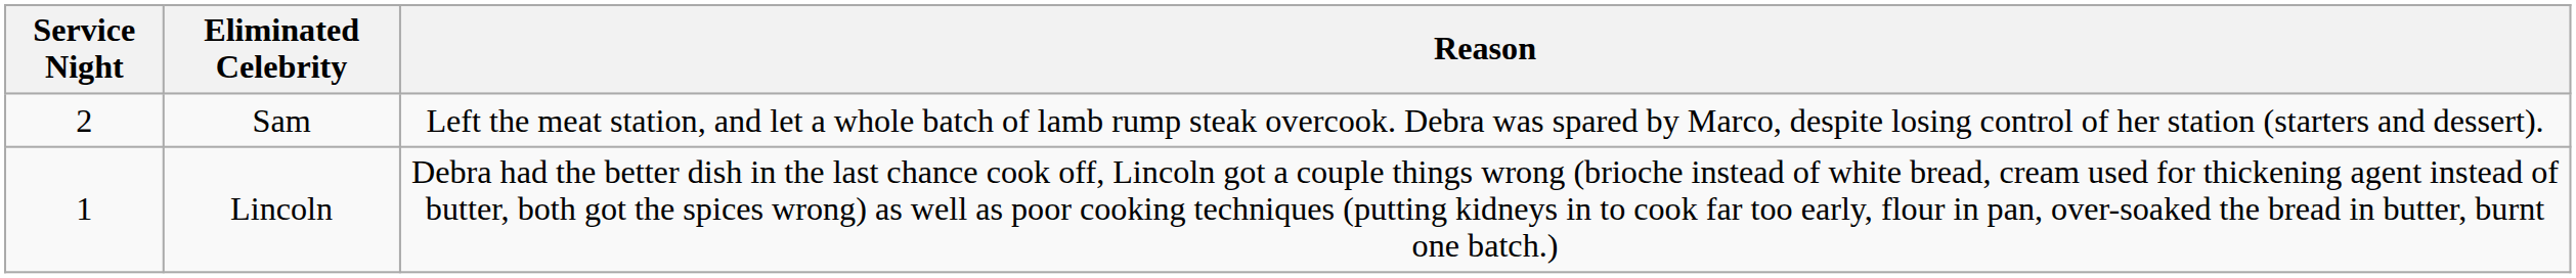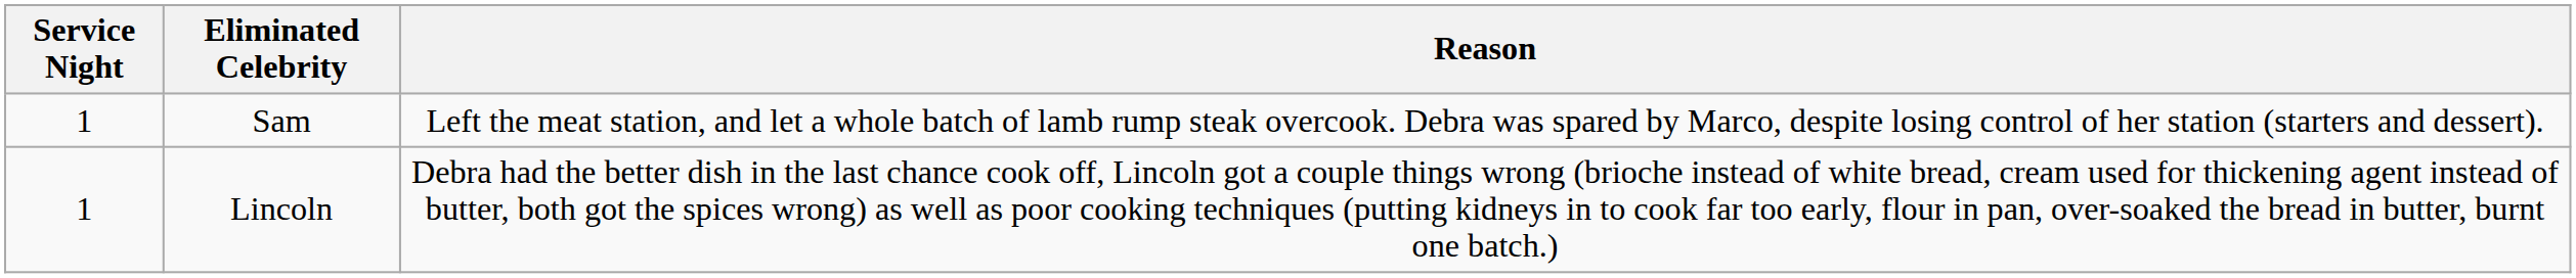Sam | Service Night: 2 -> 1
